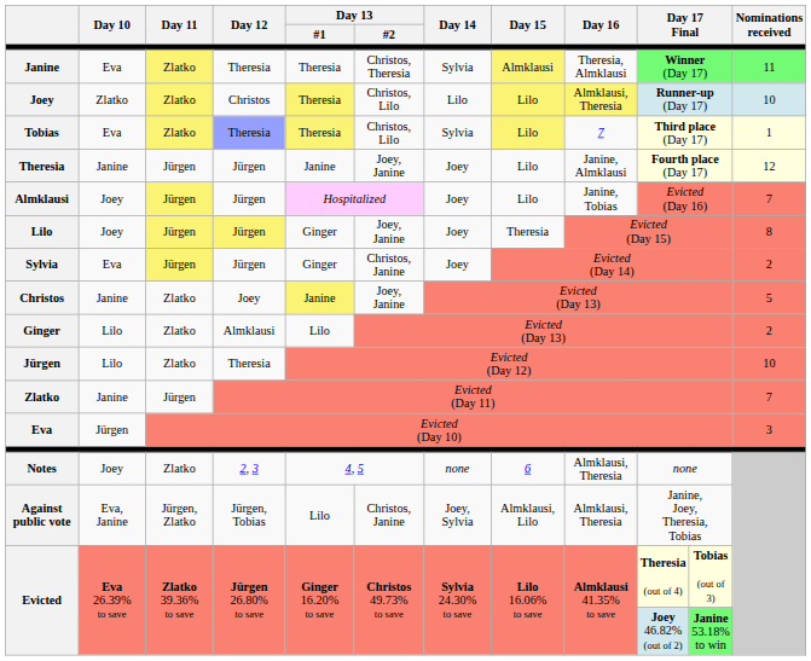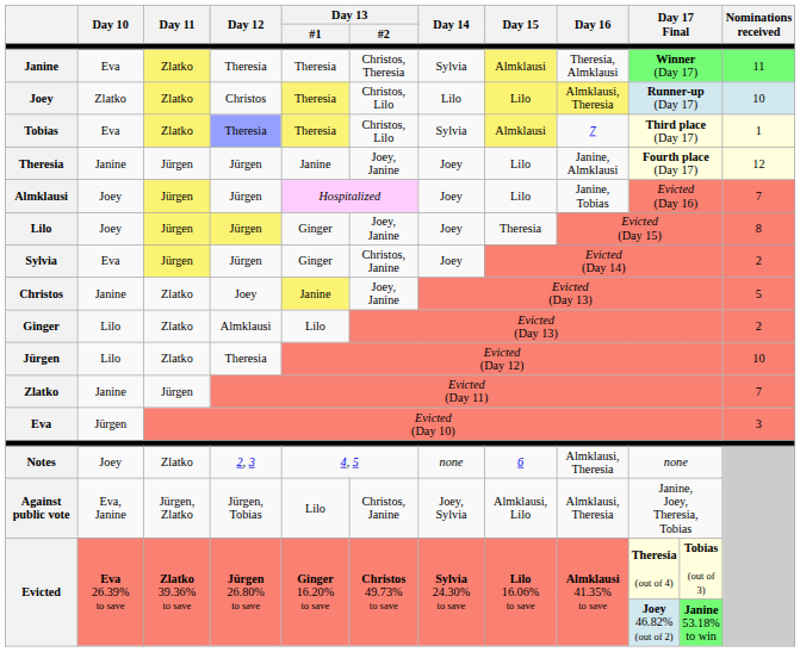Tobias | Day 15: Lilo -> Almklausi
